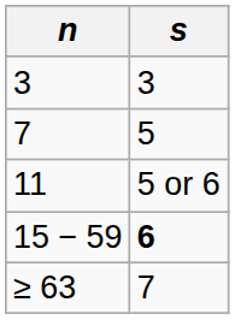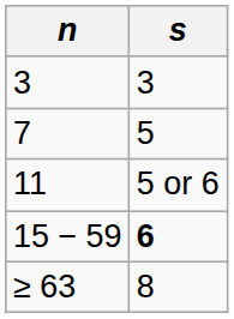≥ 63 | s: 7 -> 8
